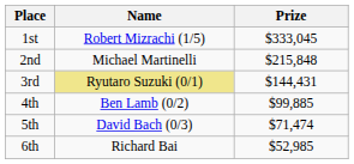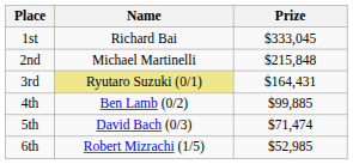1st | Name: Robert Mizrachi (1/5) -> Richard Bai
3rd | Prize: $144,431 -> $164,431
6th | Name: Richard Bai -> Robert Mizrachi (1/5)
